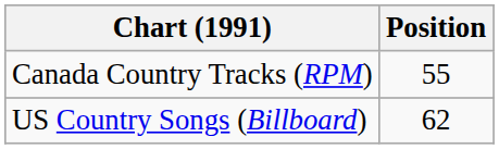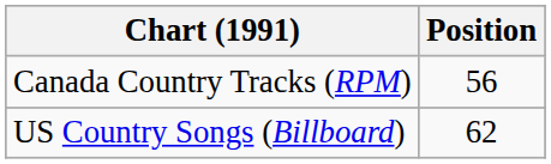Canada Country Tracks (RPM) | Position: 55 -> 56
